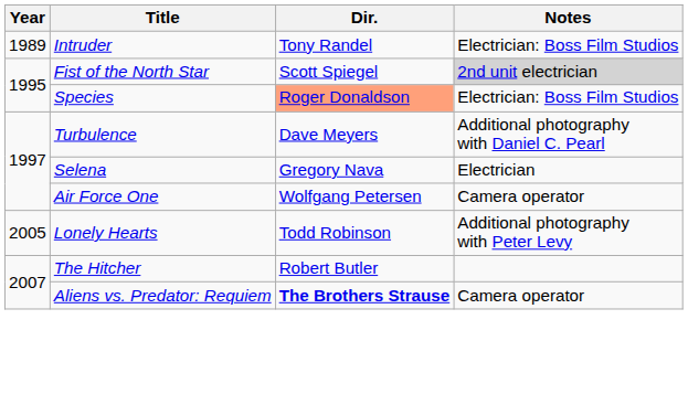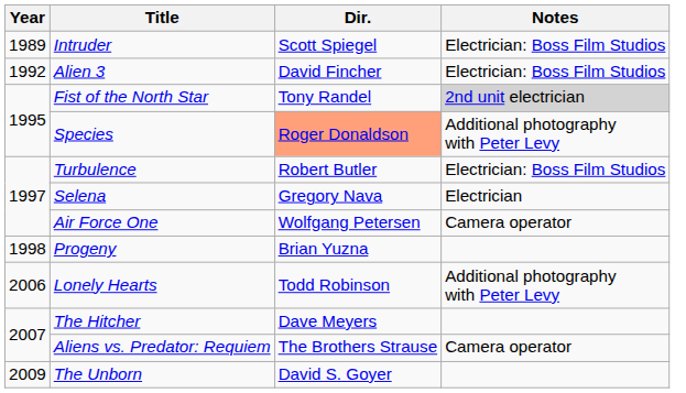Intruder | Dir.: Tony Randel -> Scott Spiegel
+ row: 1992 | Alien 3 | David Fincher | Electrician: Boss Film Studios
Fist of the North Star | Dir.: Scott Spiegel -> Tony Randel
Species | Notes: Electrician: Boss Film Studios -> Additional photography with Peter Levy
Turbulence | Dir.: Dave Meyers -> Robert Butler
Turbulence | Notes: Additional photography with Daniel C. Pearl -> Electrician: Boss Film Studios
+ row: 1998 | Progeny | Brian Yuzna
Lonely Hearts | Year: 2005 -> 2006
The Hitcher | Dir.: Robert Butler -> Dave Meyers
Aliens vs. Predator: Requiem | Dir.: bold -> normal
+ row: 2009 | The Unborn | David S. Goyer
